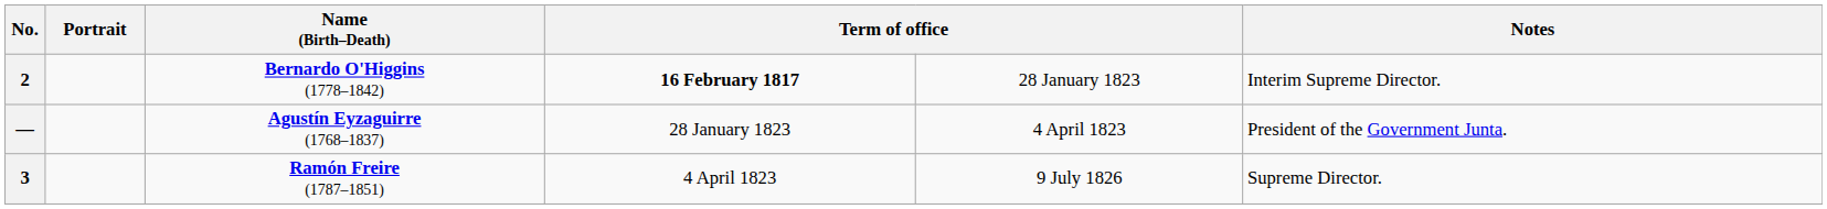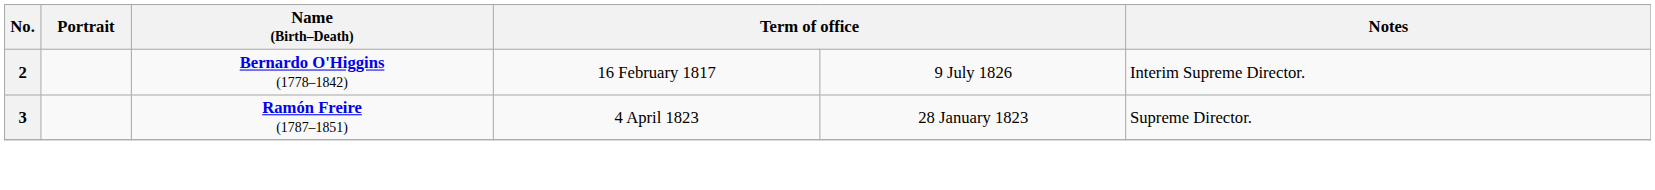2 | column 4: bold -> normal
2 | column 5: 28 January 1823 -> 9 July 1826
- row: — | Agustín Eyzaguirre (1768–1837) | 28 January 1823 | 4 April 1823 | President of the Government Junta.
3 | column 5: 9 July 1826 -> 28 January 1823
